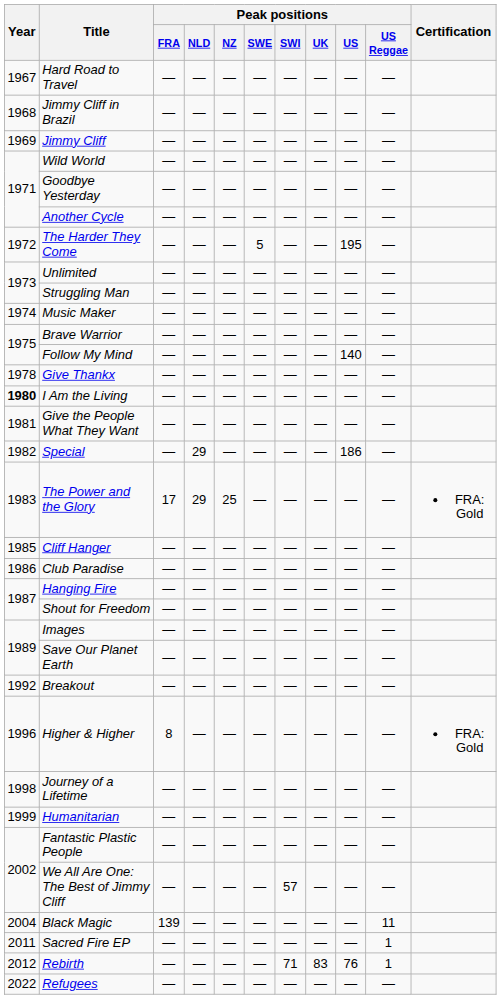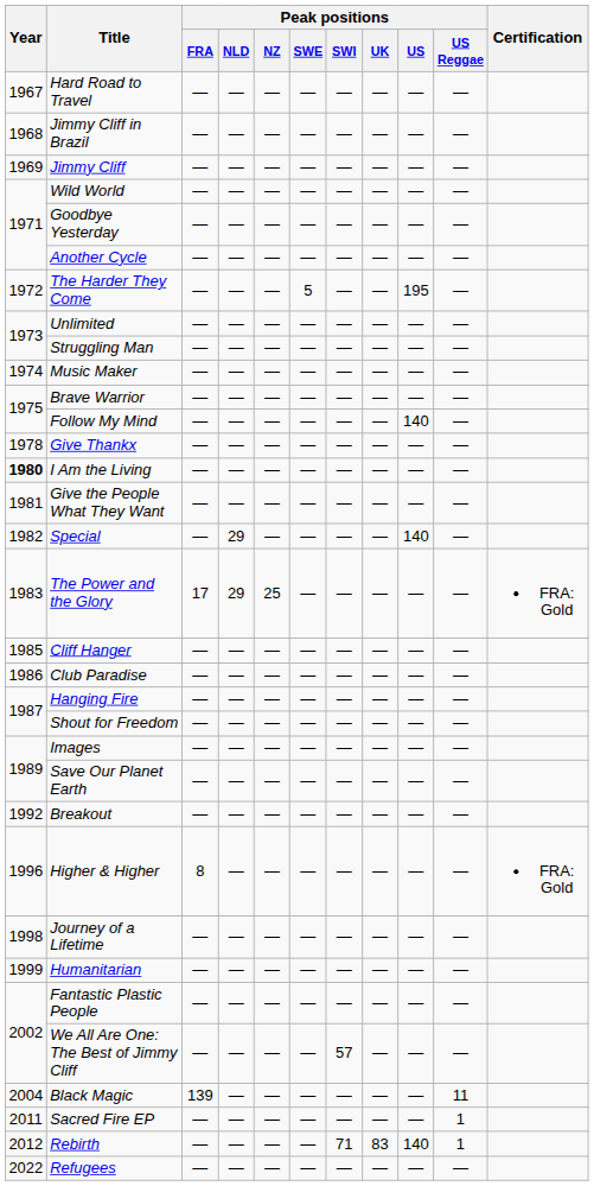Special | Peak positions / US: 186 -> 140
Rebirth | Peak positions / US: 76 -> 140
